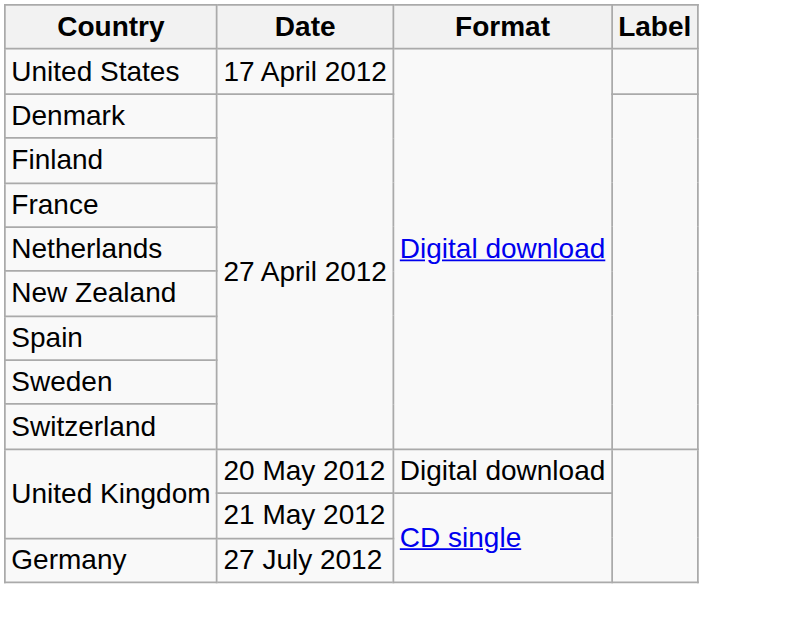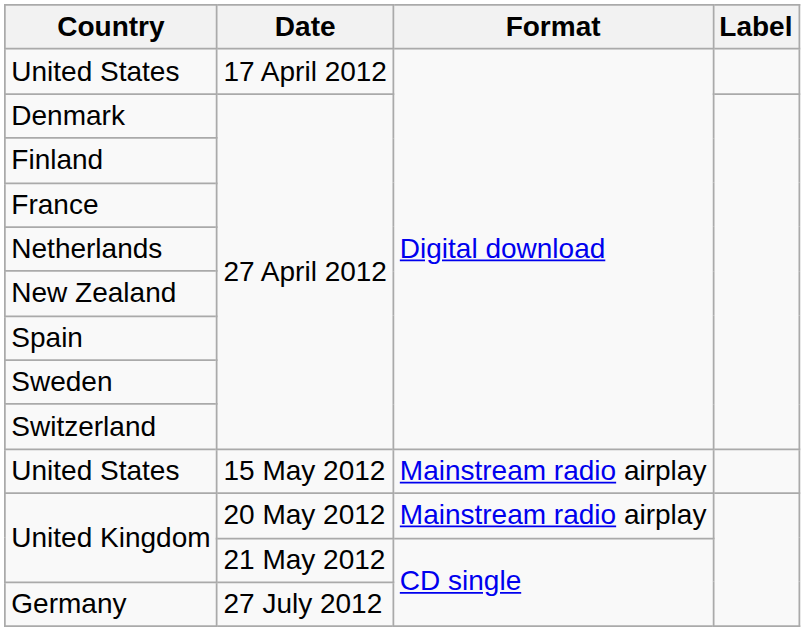+ row: United States | 15 May 2012 | Mainstream radio airplay
United Kingdom / 20 May 2012 | Format: Digital download -> Mainstream radio airplay
